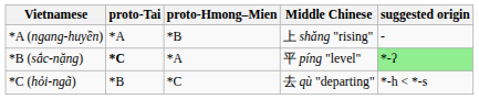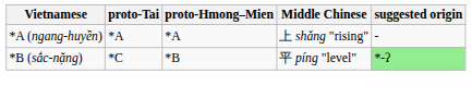*A (ngang-huyền) | proto-Hmong–Mien: *B -> *A
*B (sắc-nặng) | proto-Tai: bold -> normal
*B (sắc-nặng) | proto-Hmong–Mien: *A -> *B
- row: *C (hỏi-ngã) | *B | *C | 去 qù "departing" | *-h < *-s
